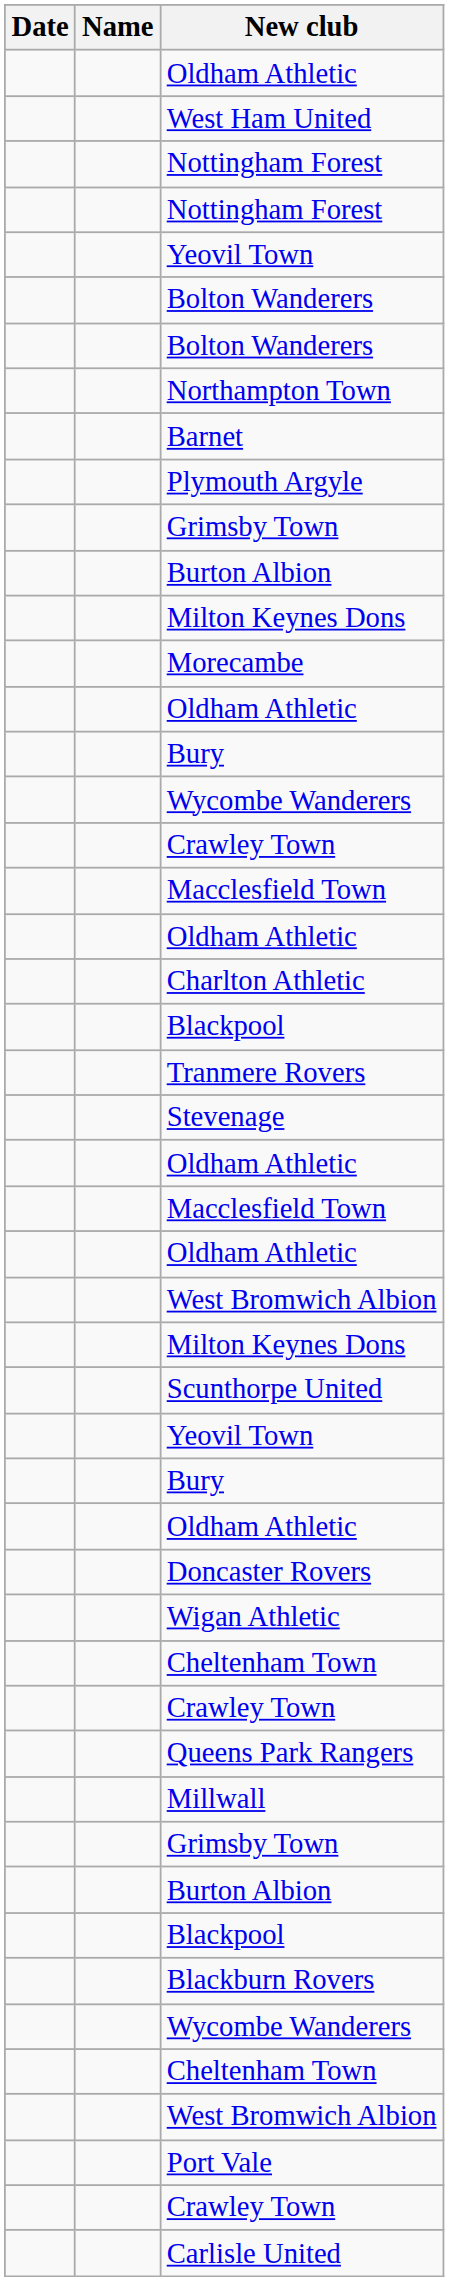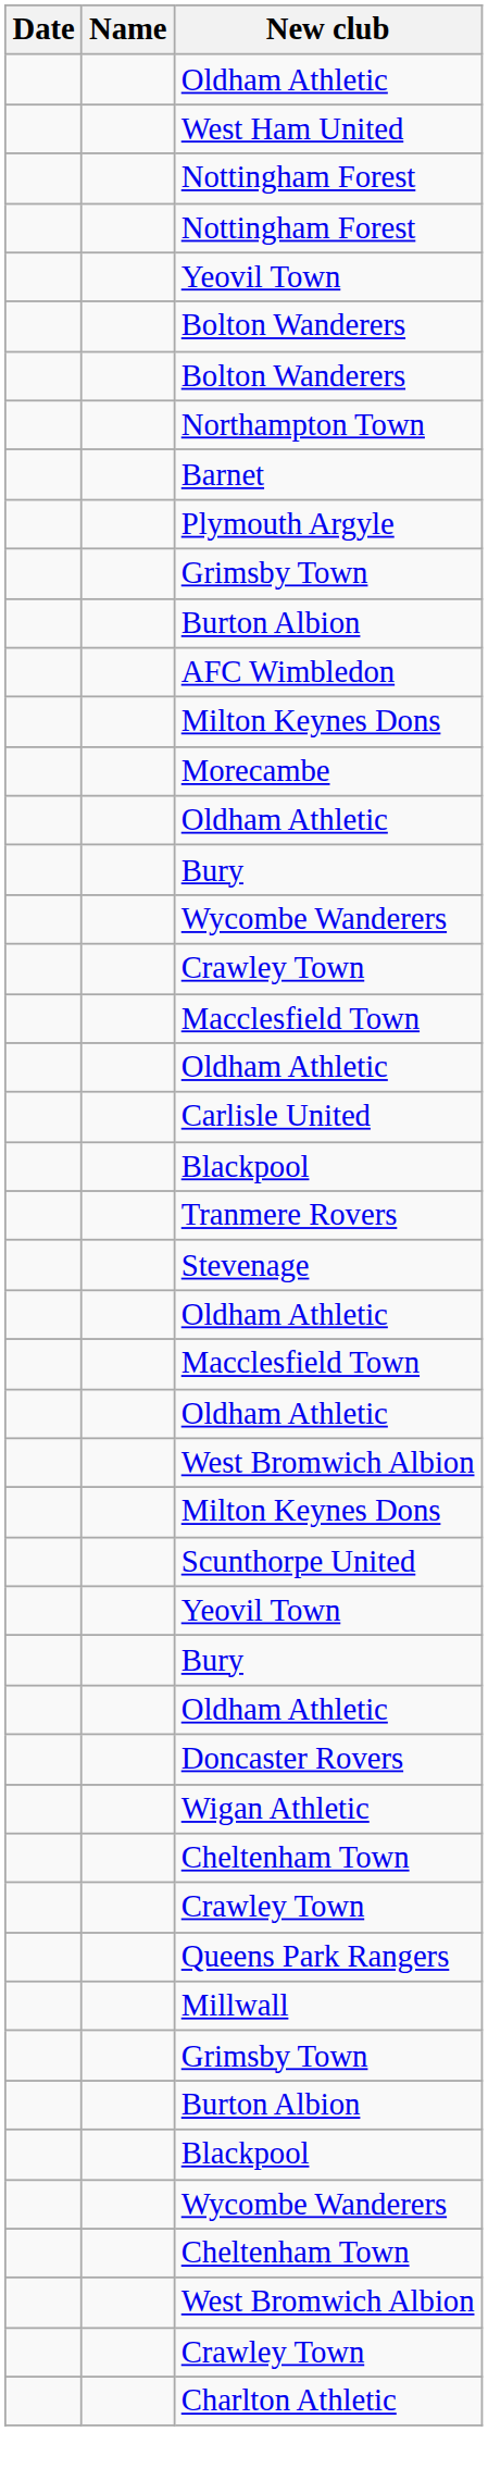+ row: AFC Wimbledon
rows swapped: Charlton Athletic <-> Carlisle United
- row: Blackburn Rovers
- row: Port Vale
